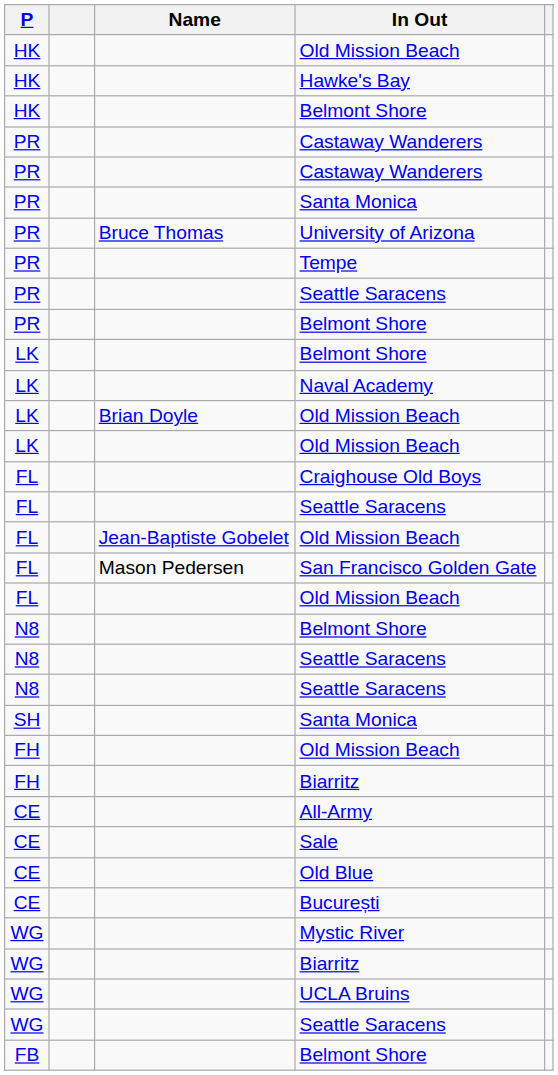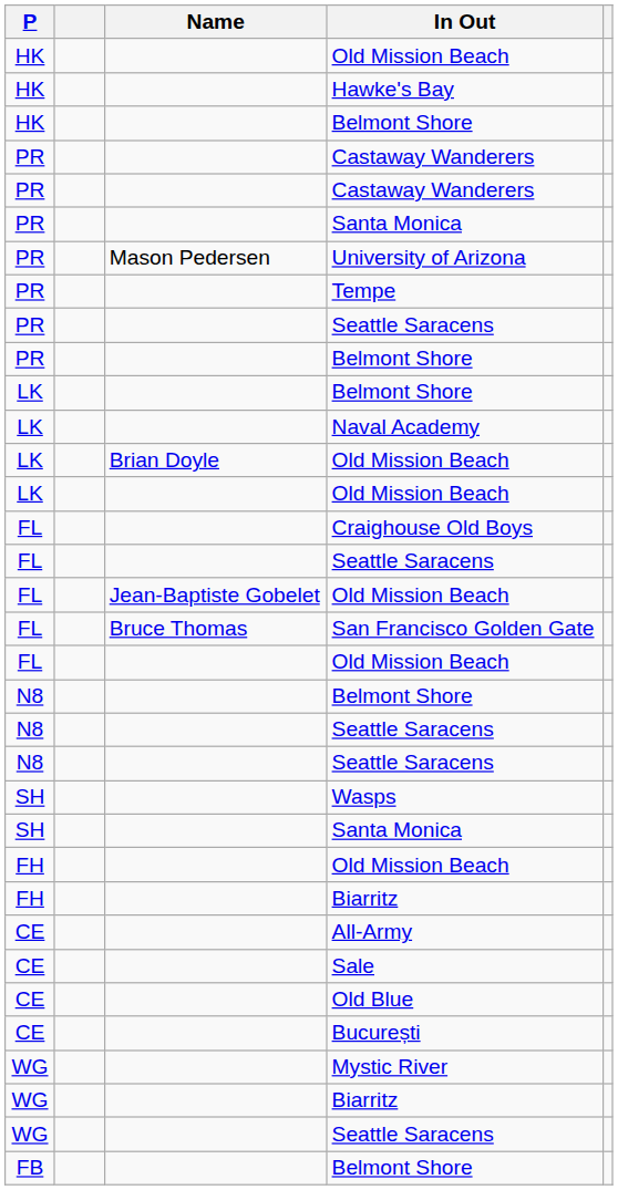University of Arizona | Name: Bruce Thomas -> Mason Pedersen
San Francisco Golden Gate | Name: Mason Pedersen -> Bruce Thomas
+ row: SH | Wasps
- row: WG | UCLA Bruins
